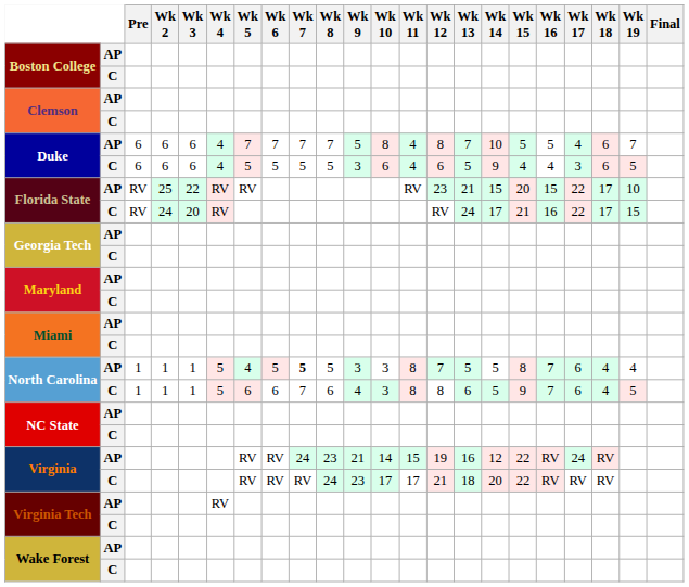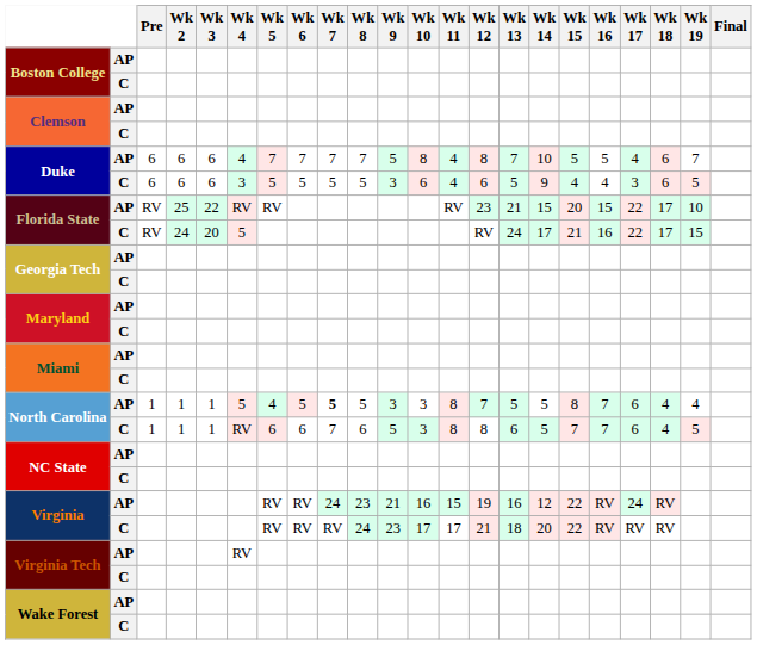Duke / C | Wk 4: 4 -> 3
Florida State / C | Wk 4: RV -> 5
North Carolina / C | Wk 4: 5 -> RV
North Carolina / C | Wk 9: 4 -> 5
North Carolina / C | Wk 15: 9 -> 7
Virginia / AP | Wk 10: 14 -> 16
